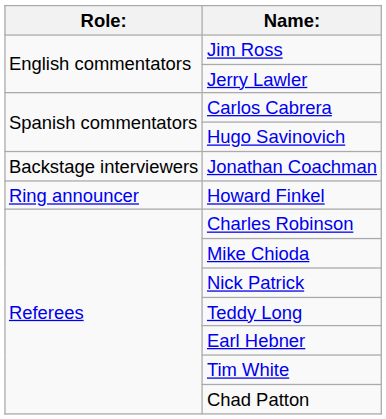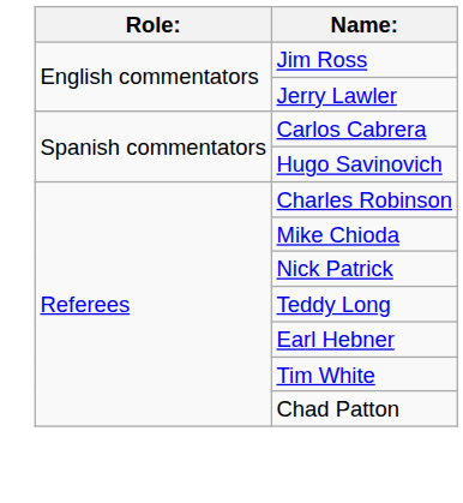- row: Backstage interviewers | Jonathan Coachman
- row: Ring announcer | Howard Finkel
